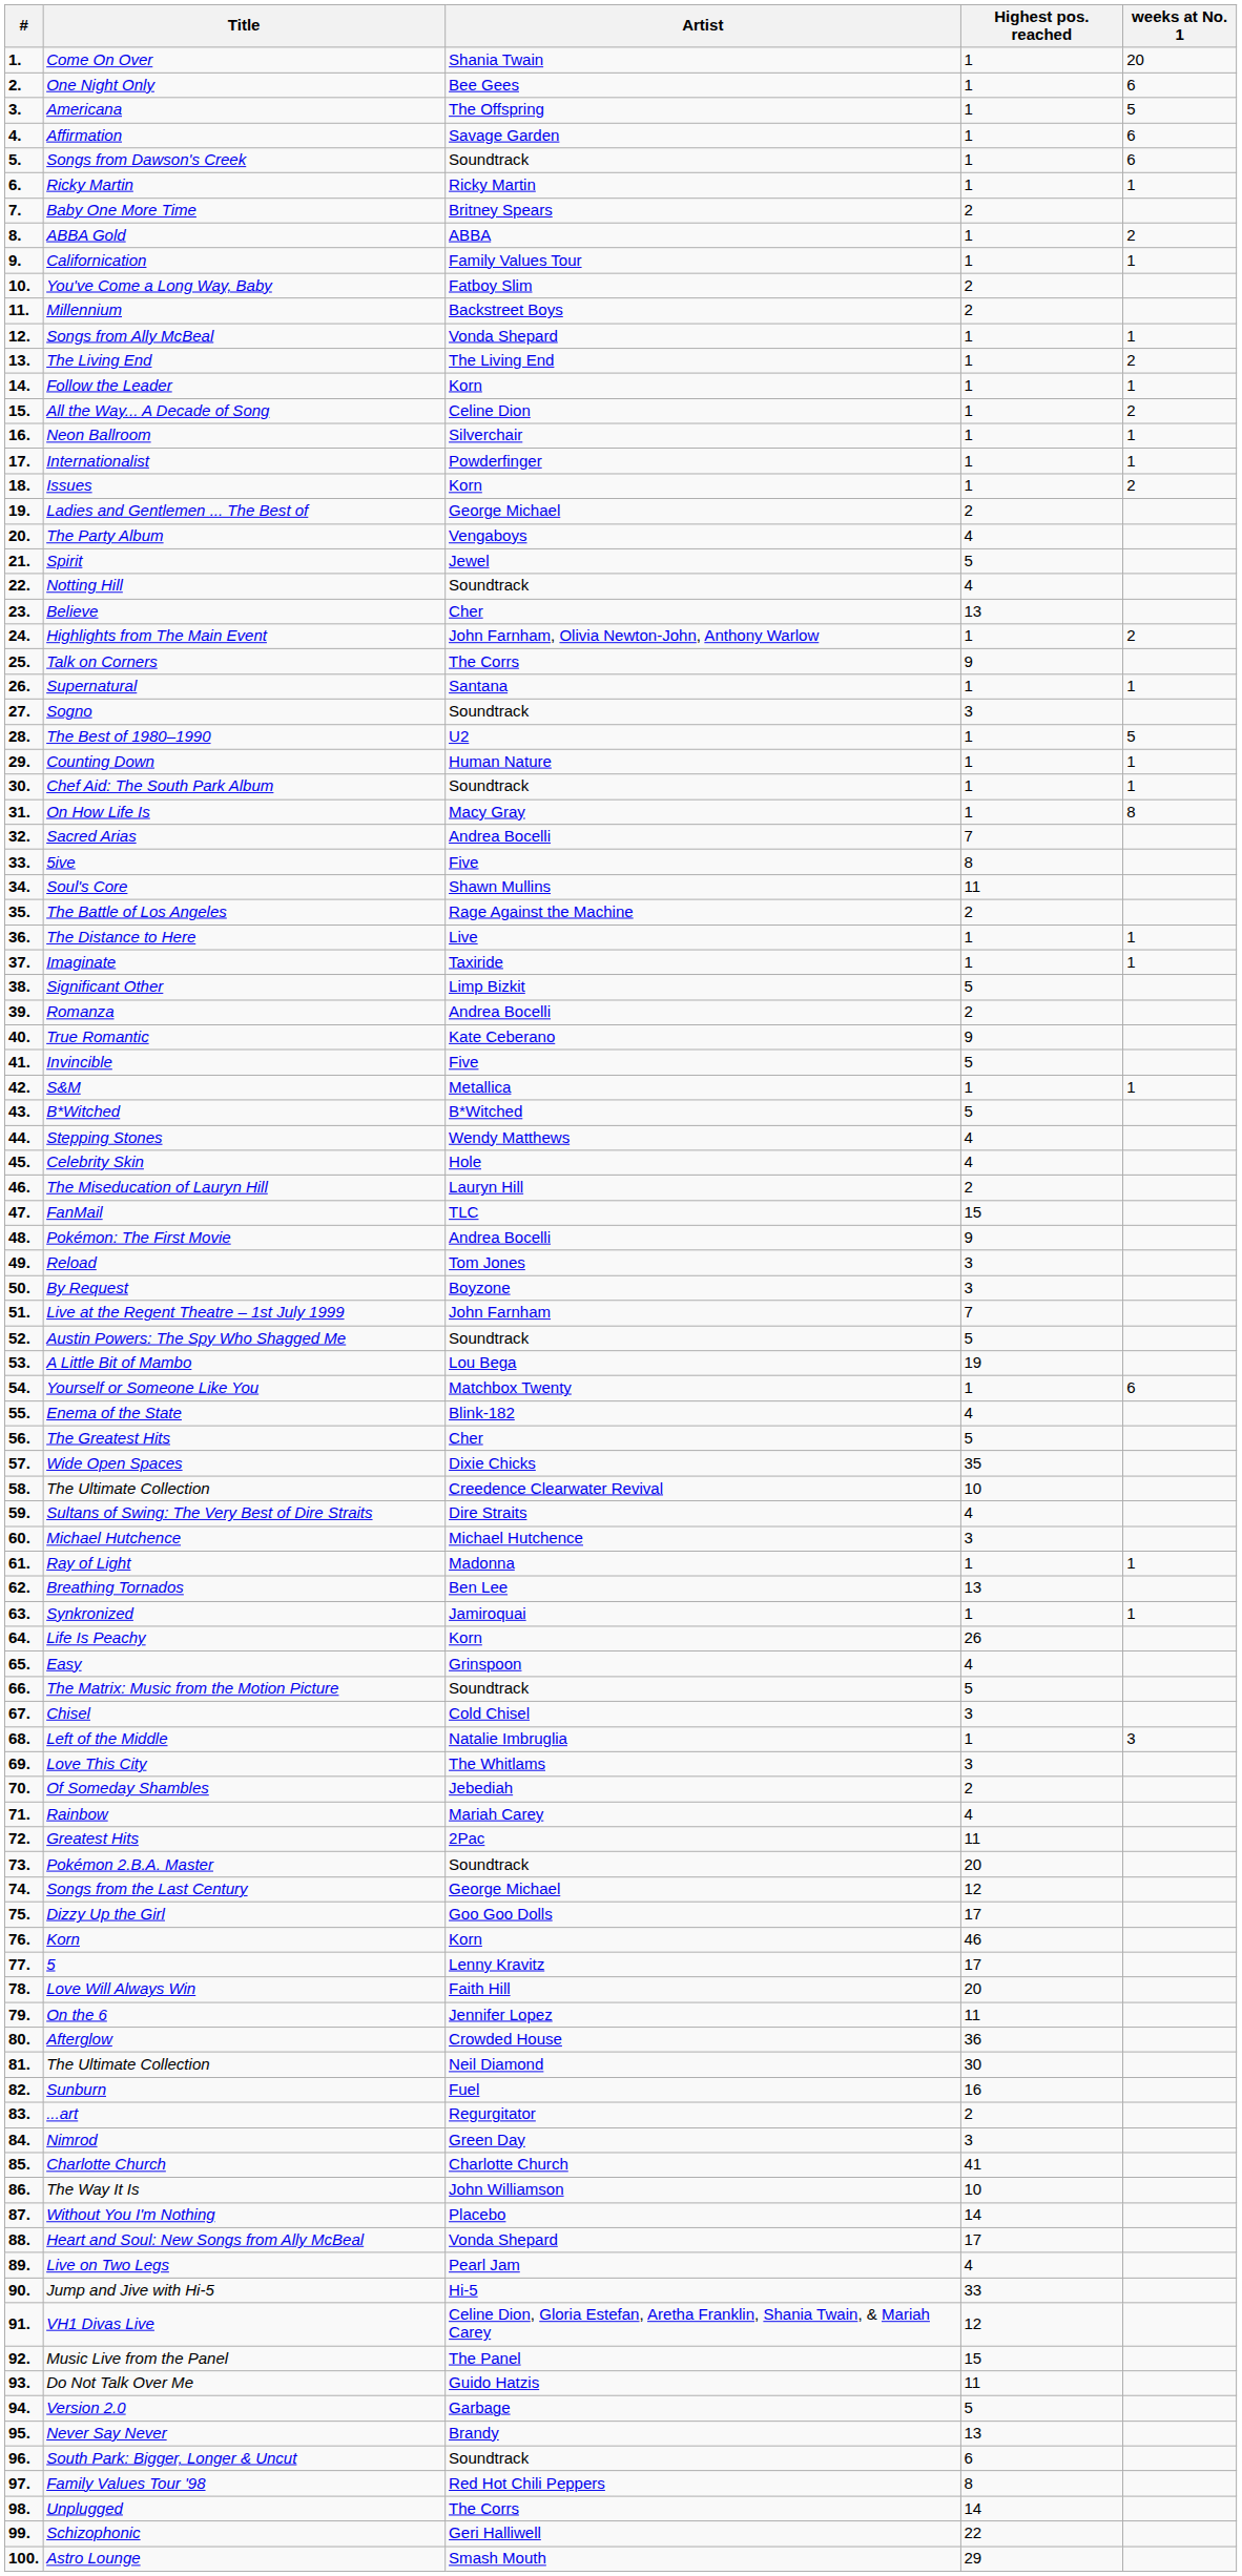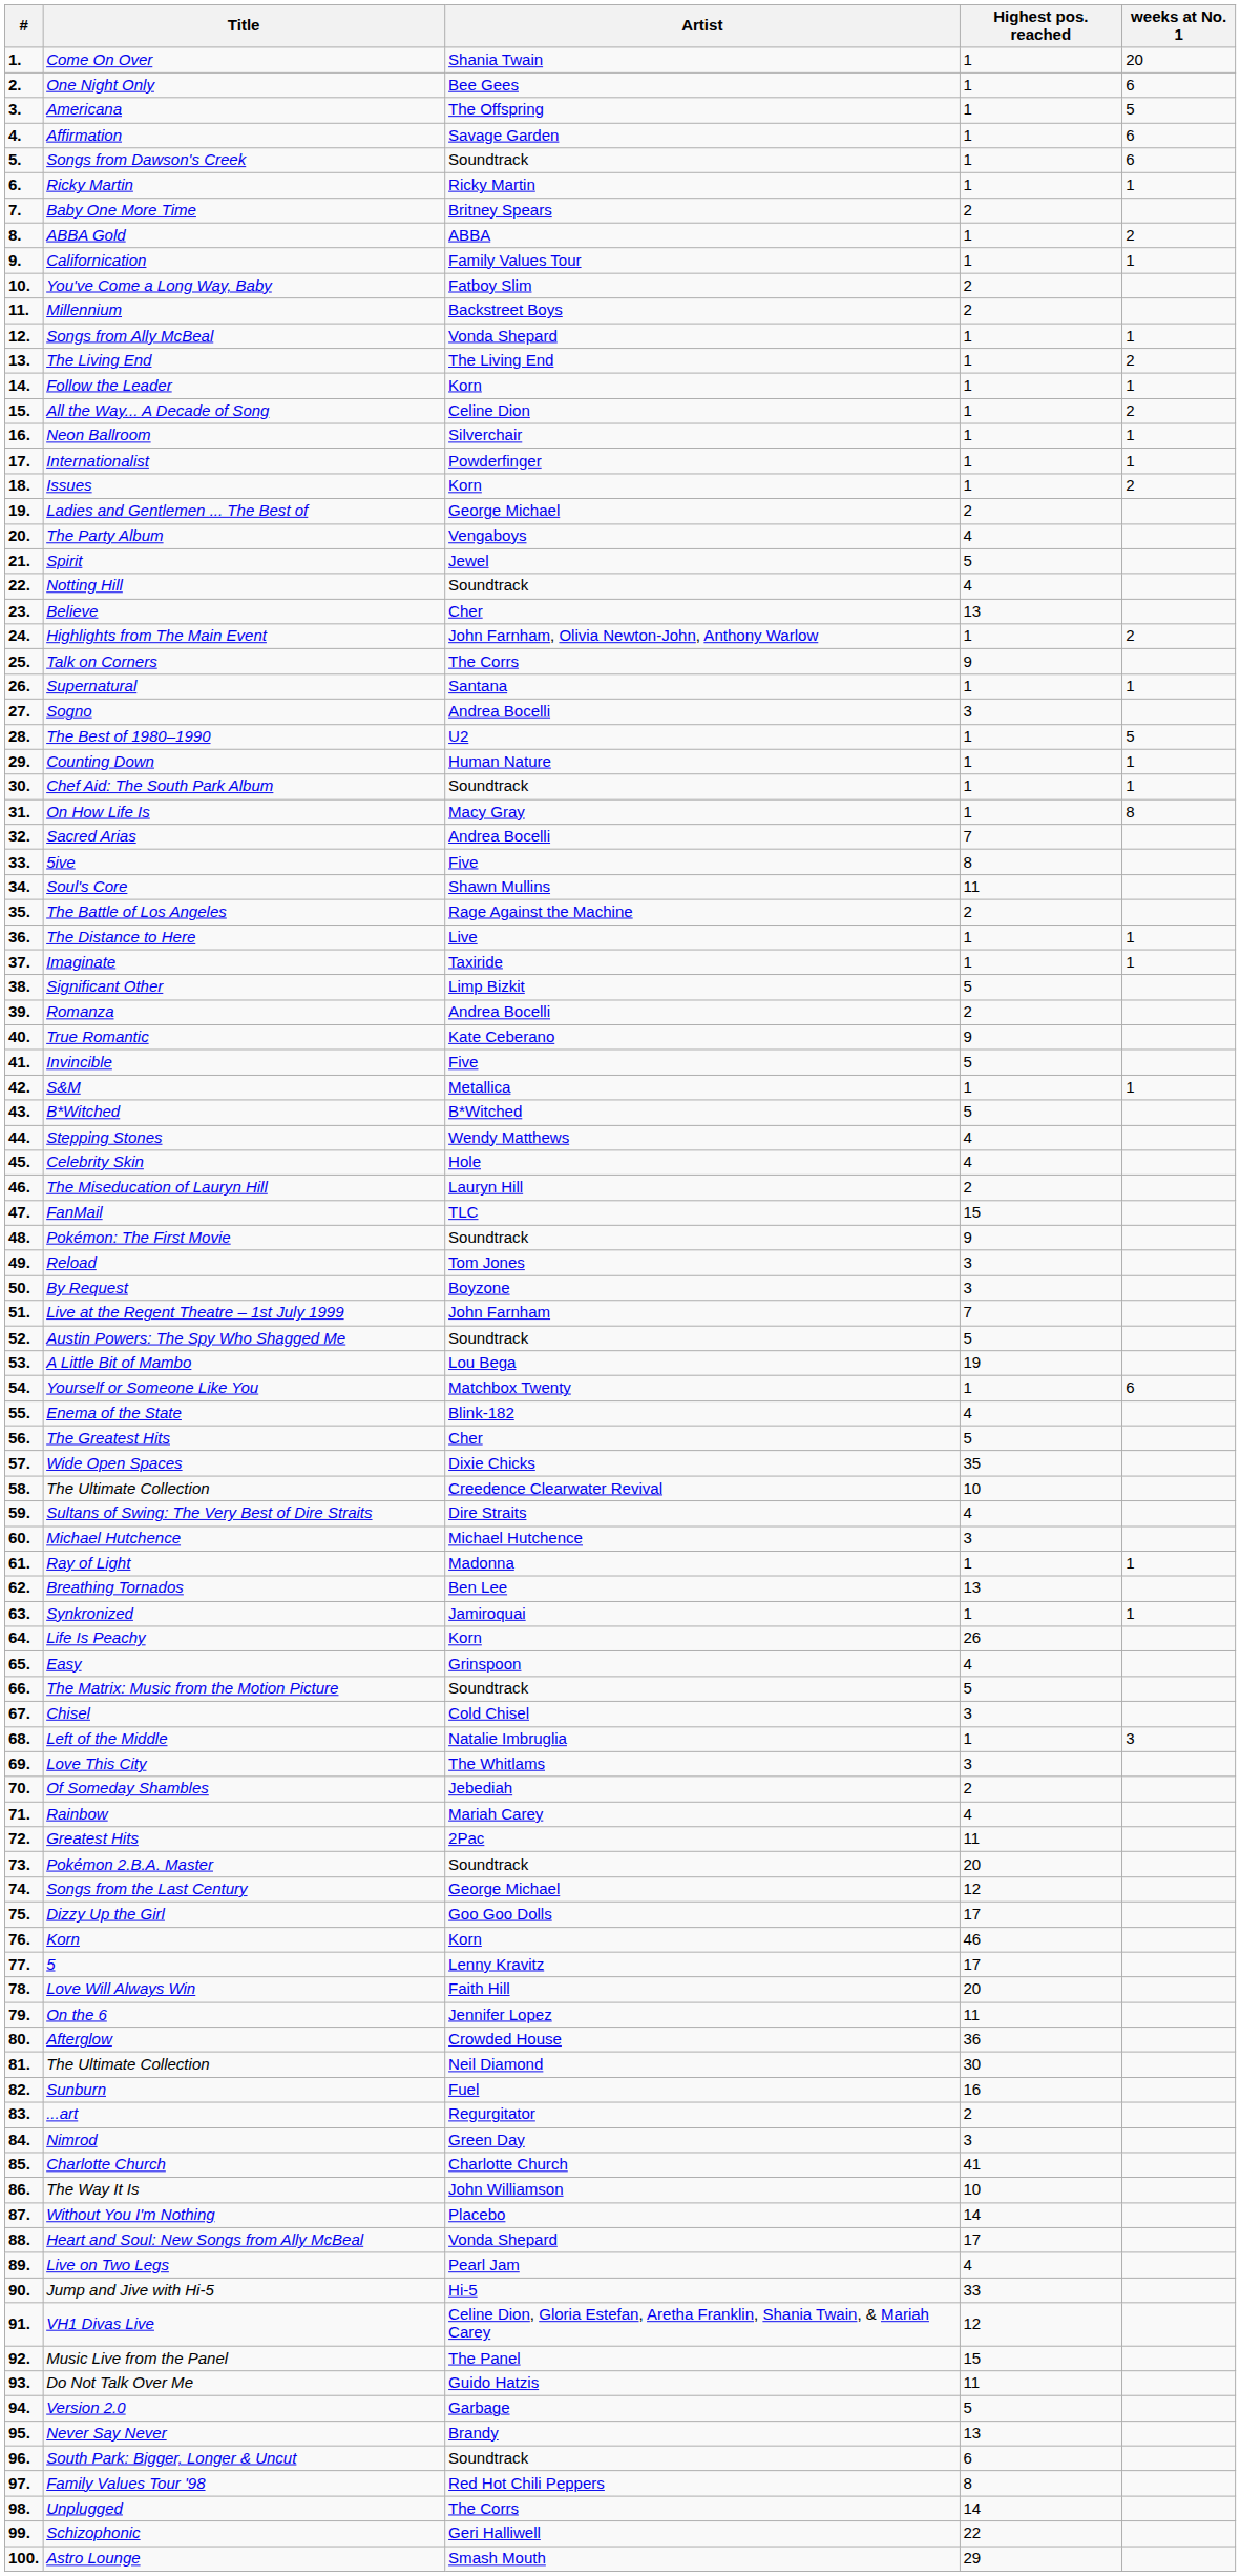Sogno | Artist: Soundtrack -> Andrea Bocelli
Pokémon: The First Movie | Artist: Andrea Bocelli -> Soundtrack
